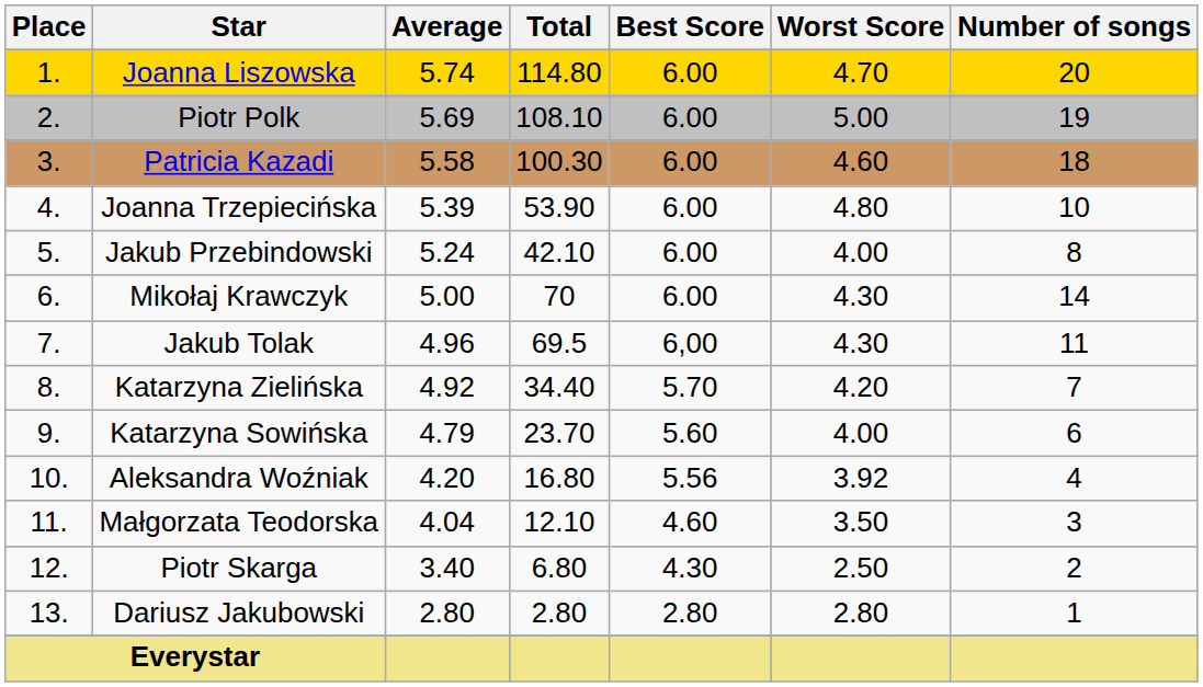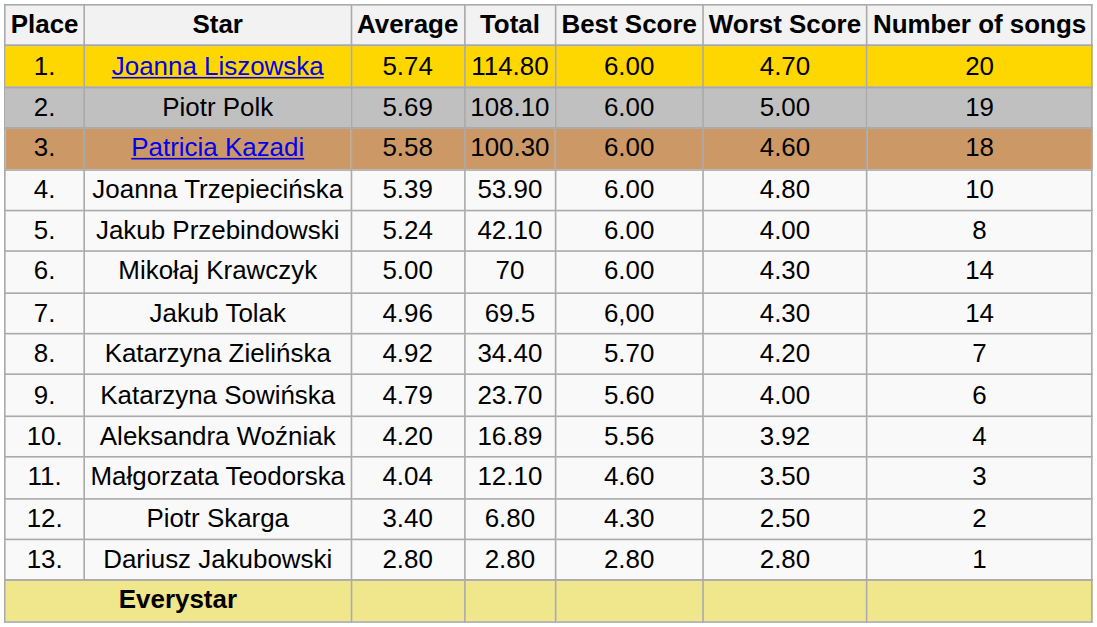Jakub Tolak | Number of songs: 11 -> 14
Aleksandra Woźniak | Total: 16.80 -> 16.89
